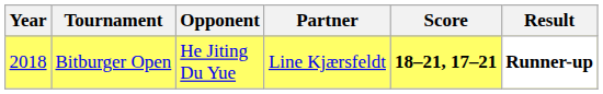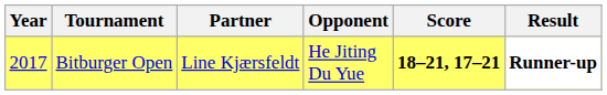columns swapped: Partner <-> Opponent
Bitburger Open | Year: 2018 -> 2017
